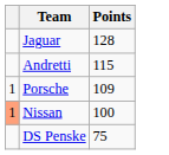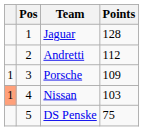+ column: Pos | 1 | 2 | 3 | 4 | 5
Andretti | Points: 115 -> 112
Nissan | Points: 100 -> 103
